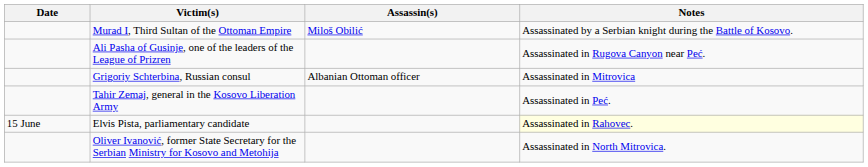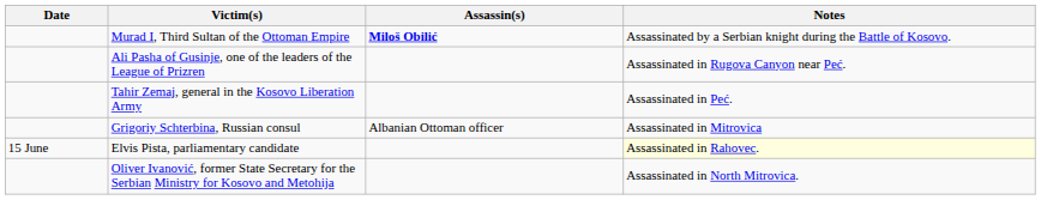Murad I, Third Sultan of the Ottoman Empire | Assassin(s): normal -> bold
rows swapped: Grigoriy Schterbina, Russian consul <-> Tahir Zemaj, general in the Kosovo Liberation Army
